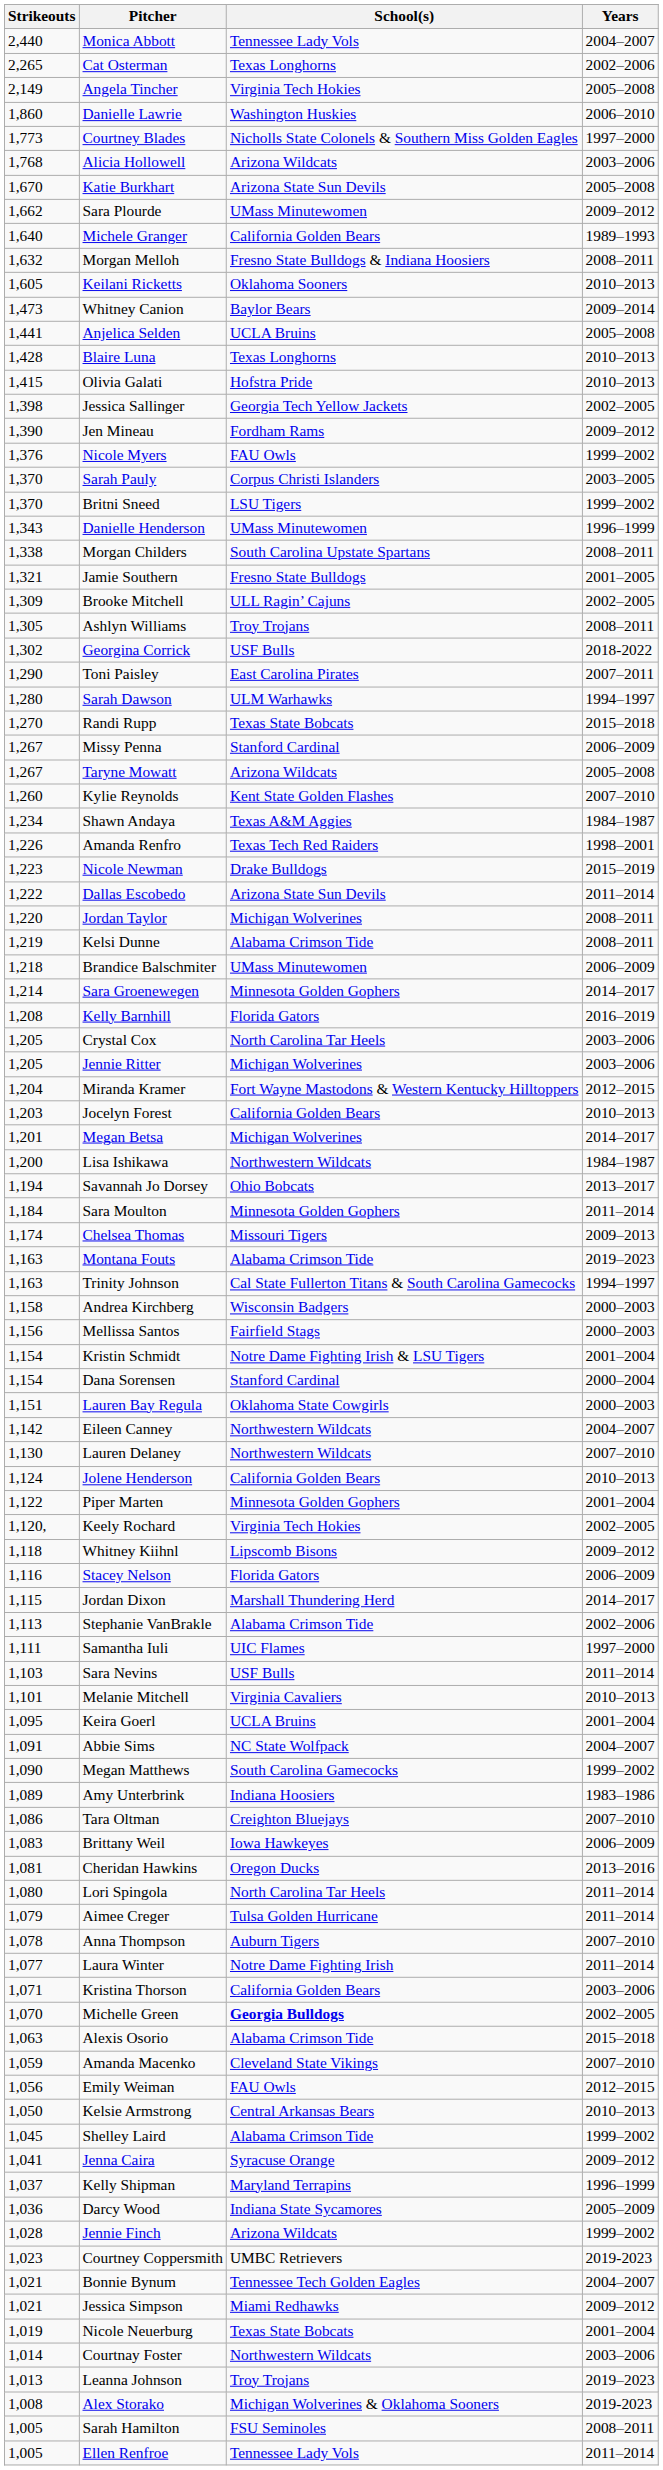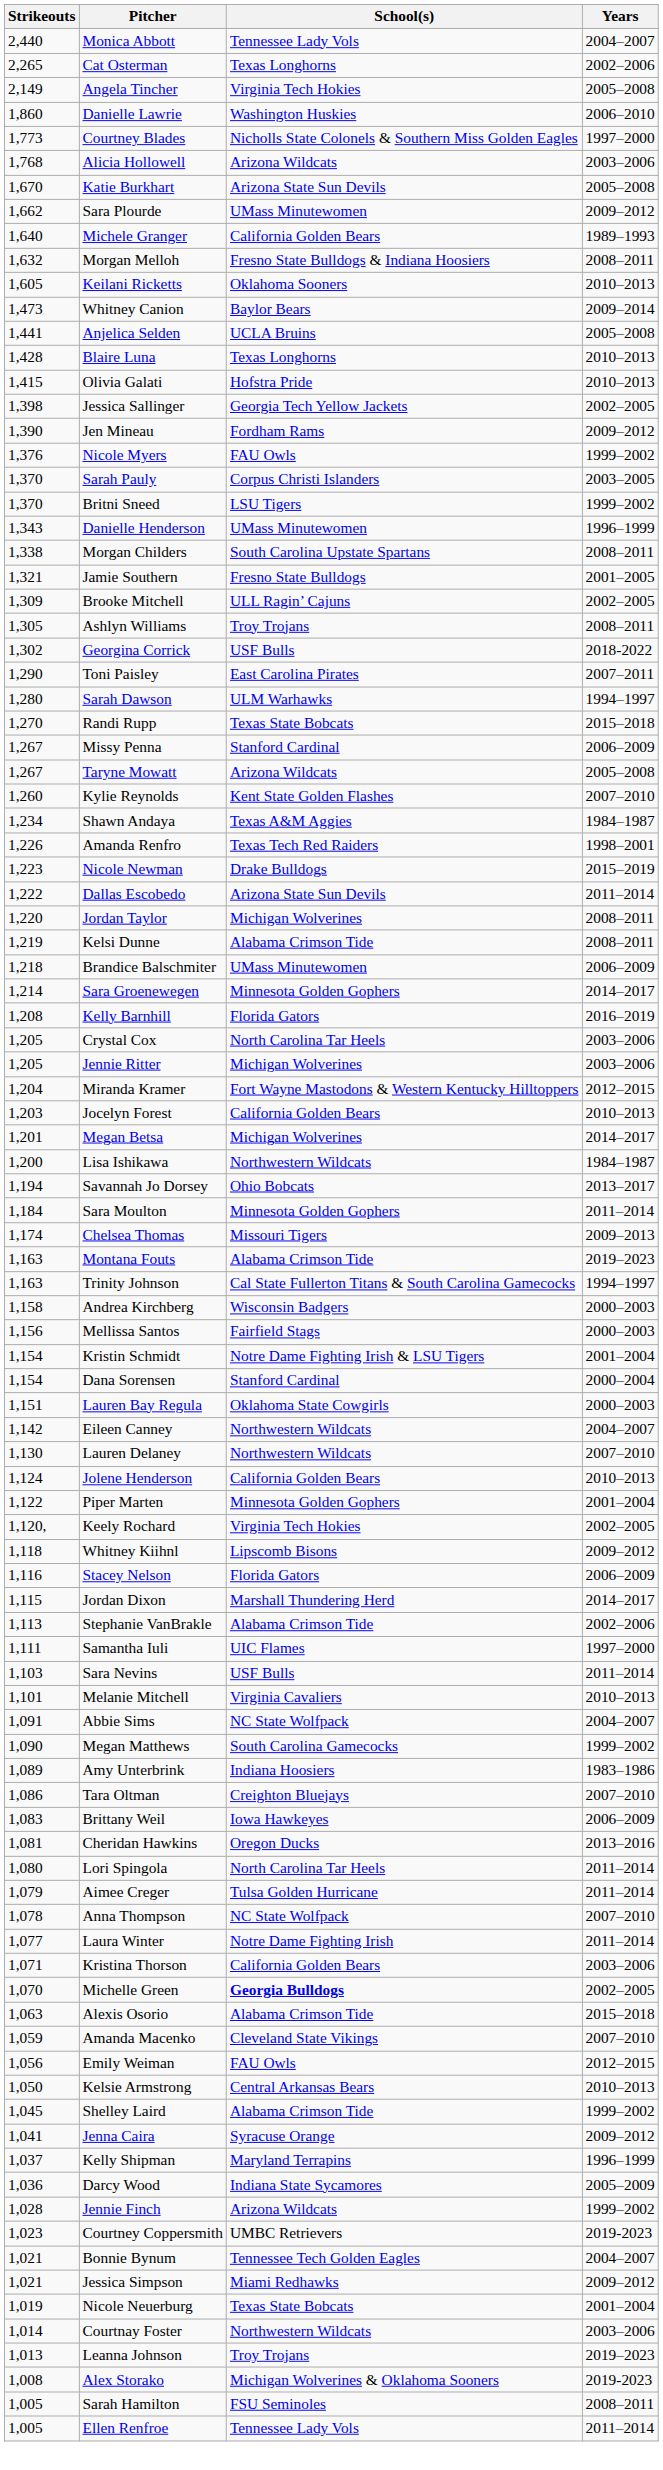- row: 1,095 | Keira Goerl | UCLA Bruins | 2001–2004
Anna Thompson | School(s): Auburn Tigers -> NC State Wolfpack
